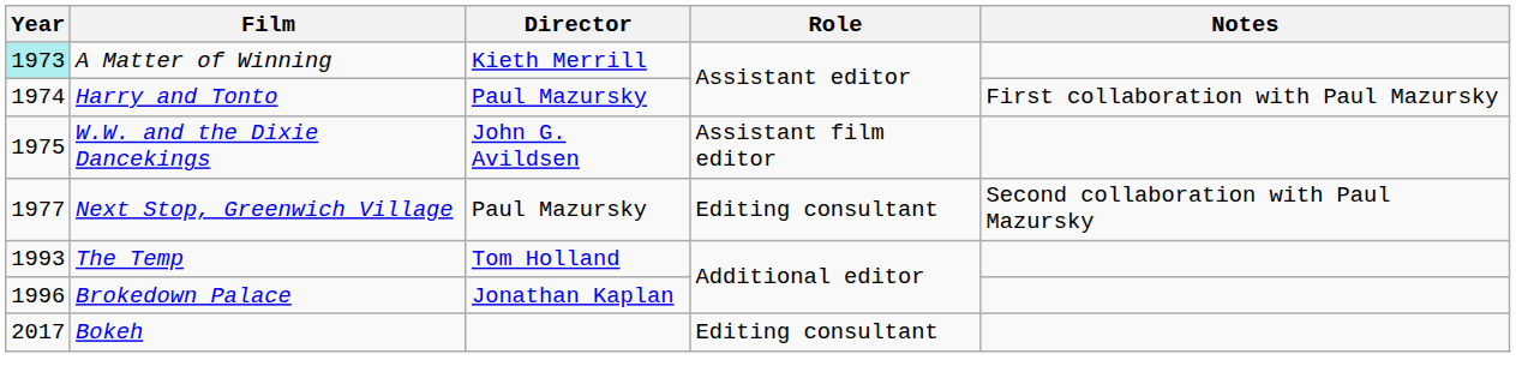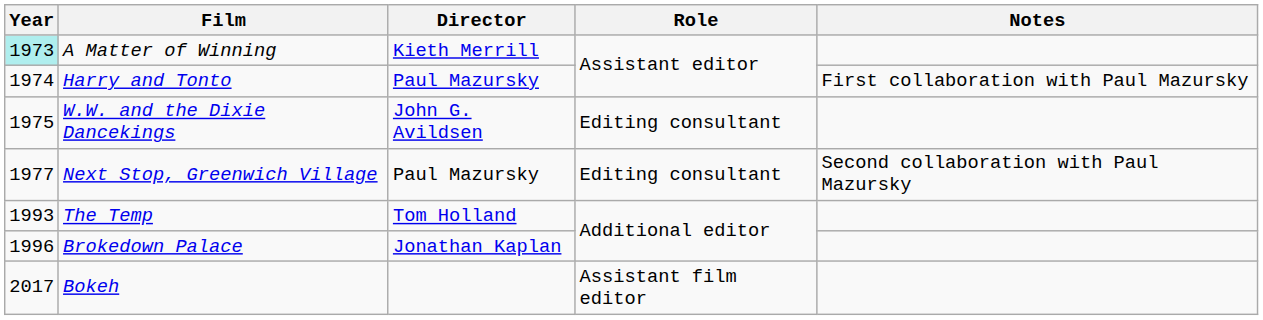W.W. and the Dixie Dancekings | Role: Assistant film editor -> Editing consultant
Bokeh | Role: Editing consultant -> Assistant film editor
